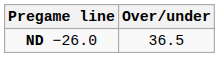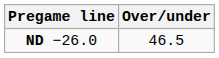ND −26.0 | Over/under: 36.5 -> 46.5
